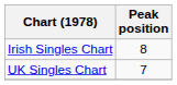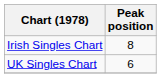UK Singles Chart | Peak position: 7 -> 6
